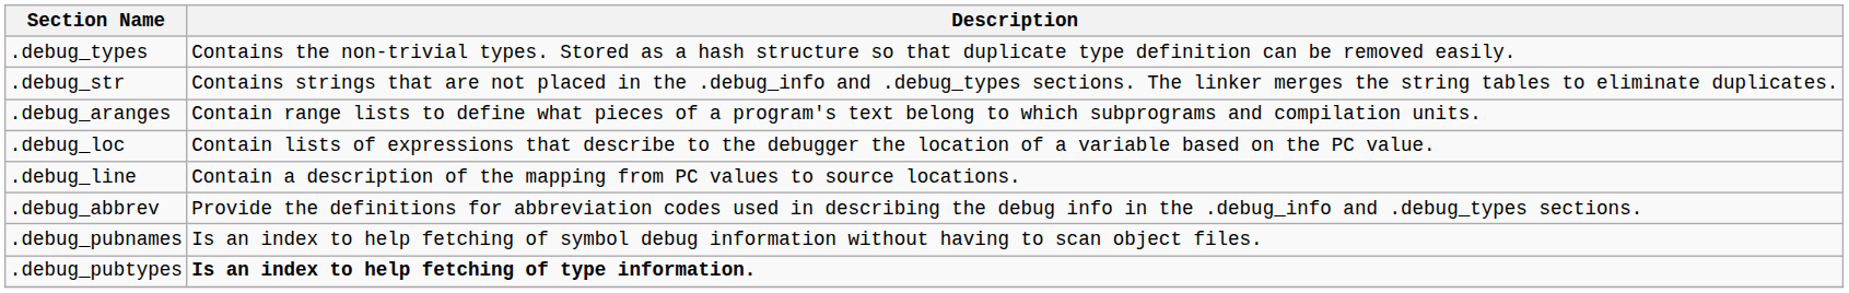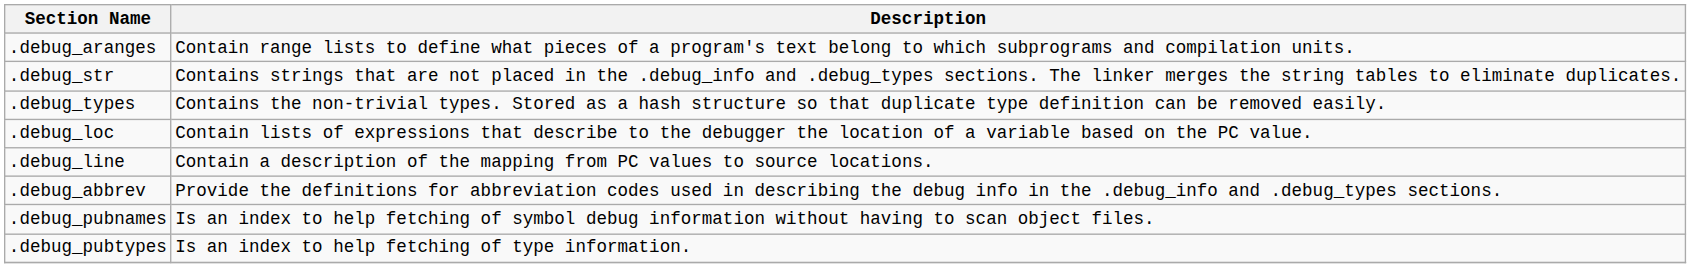rows swapped: .debug_types <-> .debug_aranges
.debug_pubtypes | Description: bold -> normal
